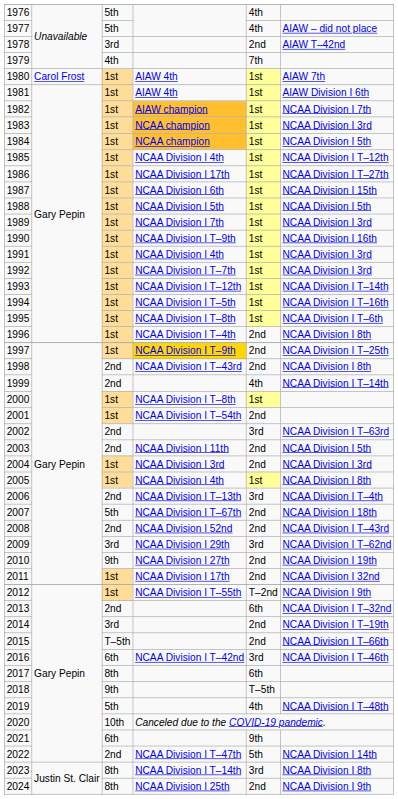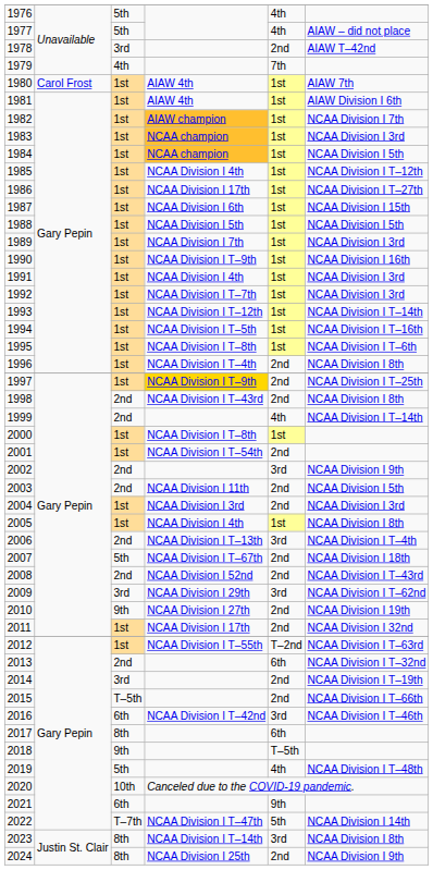2002 | column 6: NCAA Division I T–63rd -> NCAA Division I 9th
2012 | column 6: NCAA Division I 9th -> NCAA Division I T–63rd
2022 | column 3: 2nd -> T–7th
